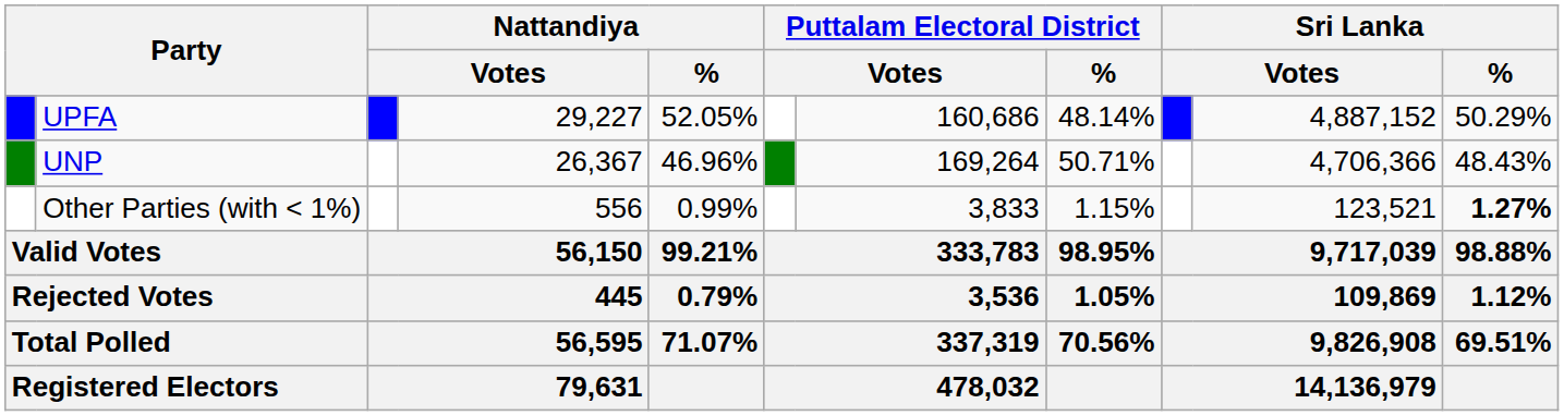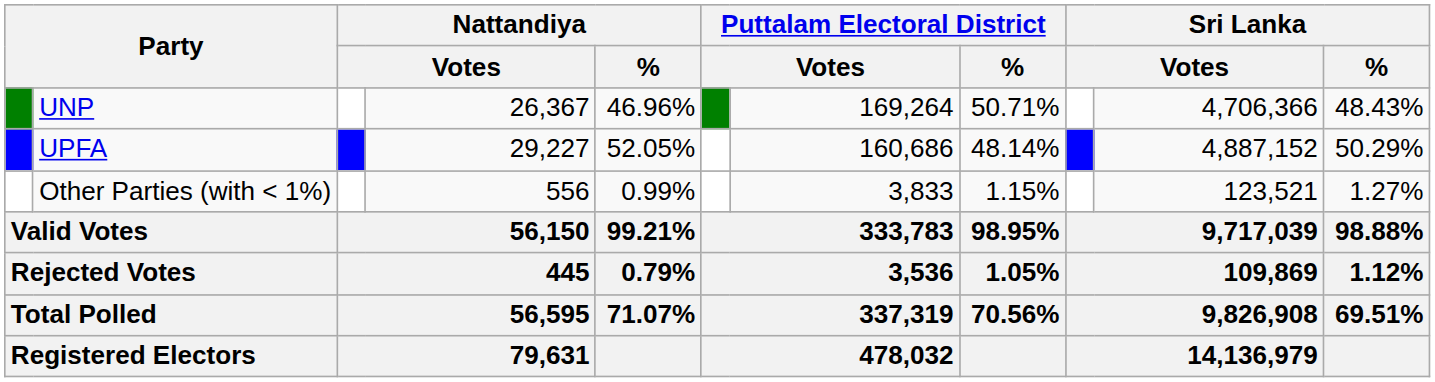rows swapped: UPFA <-> UNP
Other Parties (with < 1%) | Sri Lanka / %: bold -> normal
